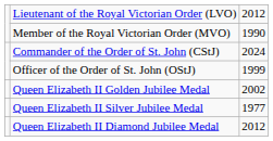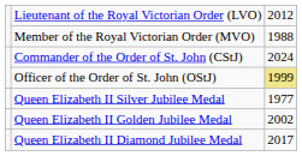Member of the Royal Victorian Order (MVO) | column 3: 1990 -> 1988
Officer of the Order of St. John (OStJ) | column 3: no background -> khaki background
rows swapped: Queen Elizabeth II Silver Jubilee Medal <-> Queen Elizabeth II Golden Jubilee Medal
Queen Elizabeth II Diamond Jubilee Medal | column 3: 2012 -> 2017
